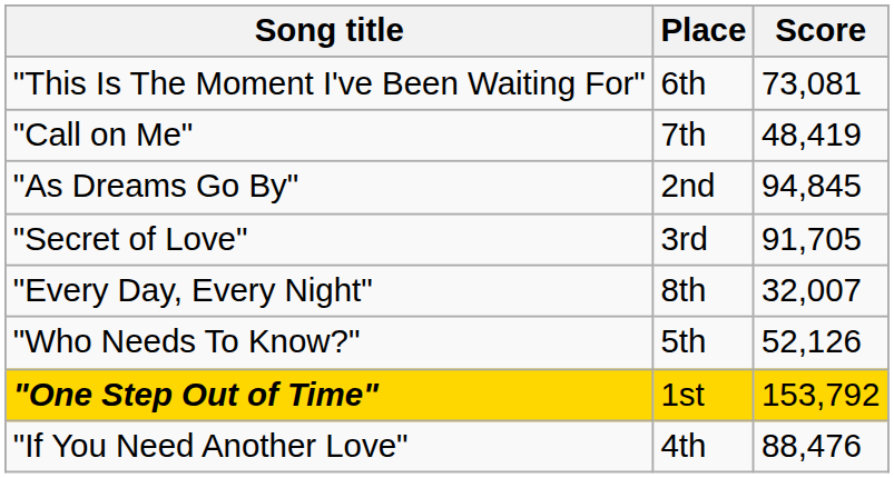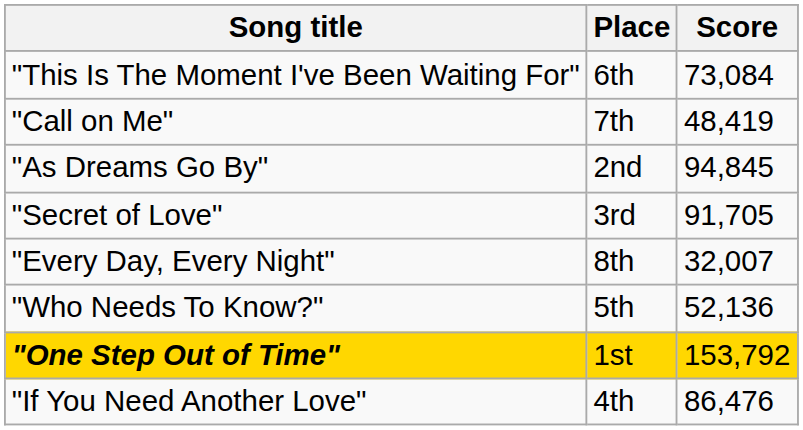"This Is The Moment I've Been Waiting For" | Score: 73,081 -> 73,084
"Who Needs To Know?" | Score: 52,126 -> 52,136
"If You Need Another Love" | Score: 88,476 -> 86,476
